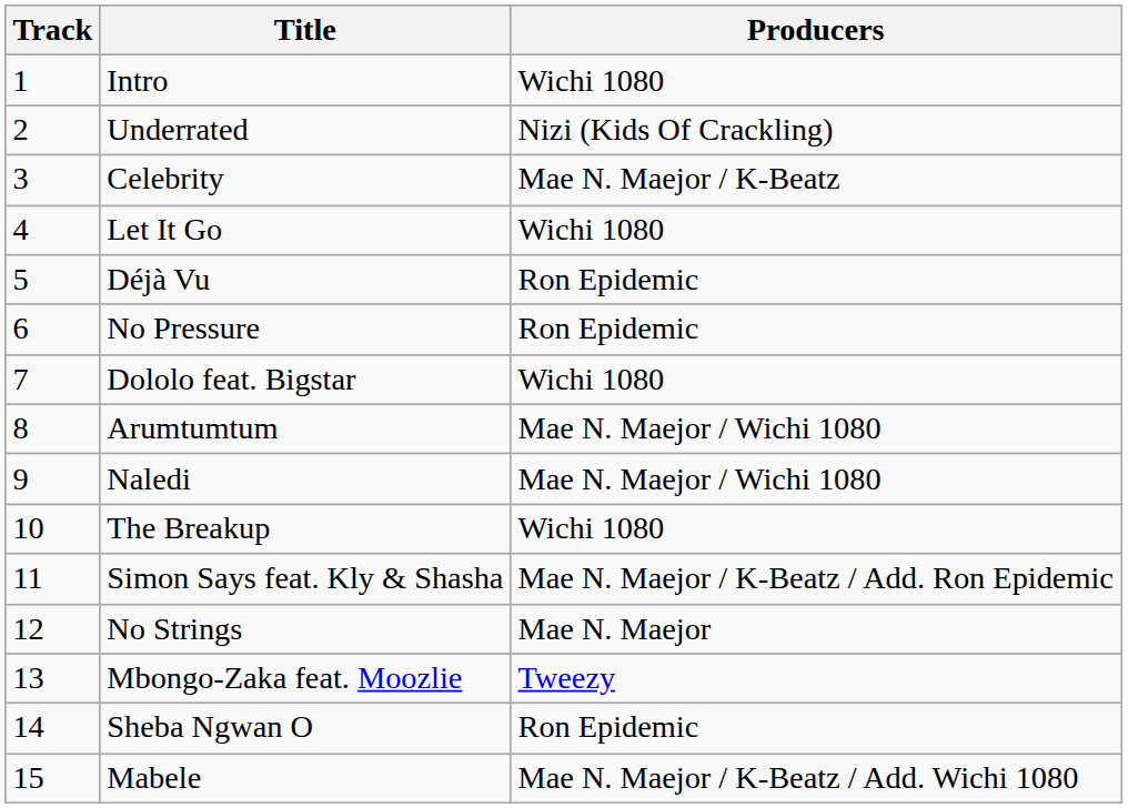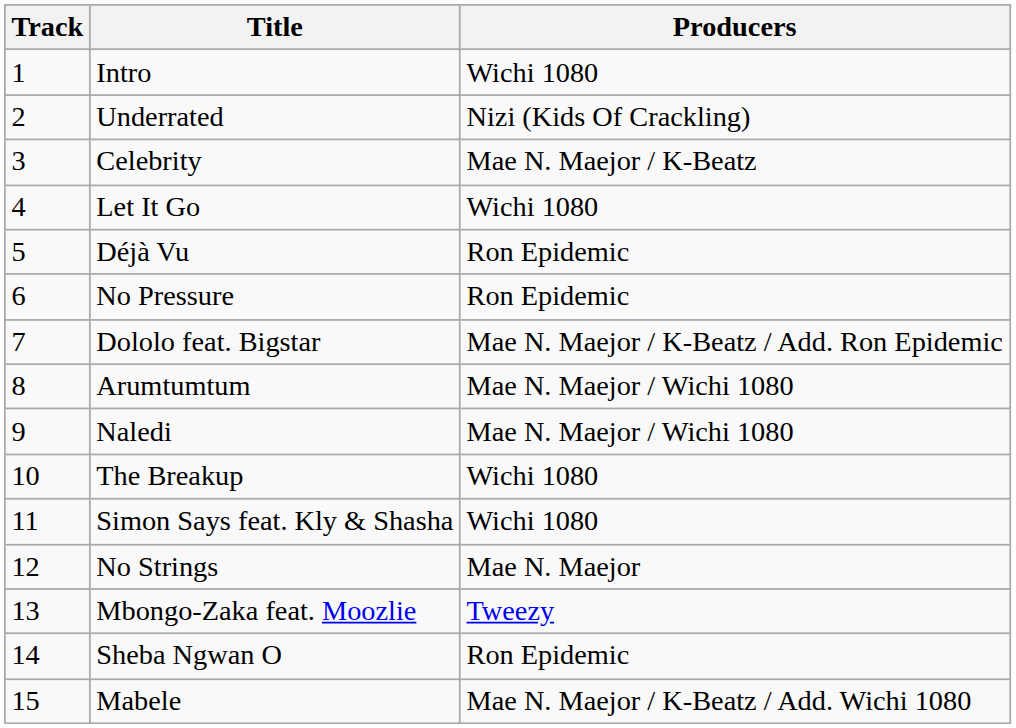Dololo feat. Bigstar | Producers: Wichi 1080 -> Mae N. Maejor / K-Beatz / Add. Ron Epidemic
Simon Says feat. Kly & Shasha | Producers: Mae N. Maejor / K-Beatz / Add. Ron Epidemic -> Wichi 1080
